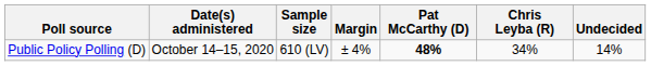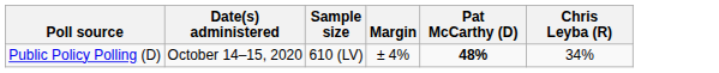- column: Undecided | 14%
